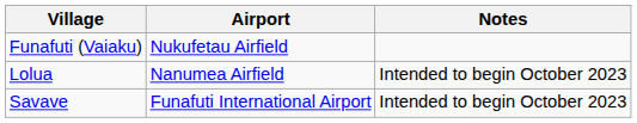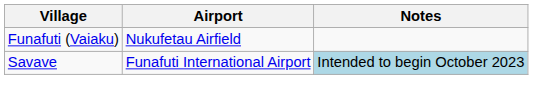- row: Lolua | Nanumea Airfield | Intended to begin October 2023
Savave | Notes: no background -> lightblue background
